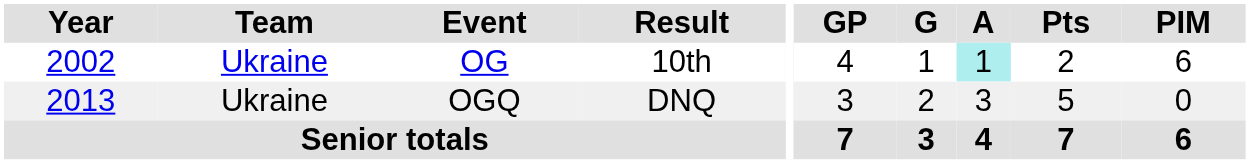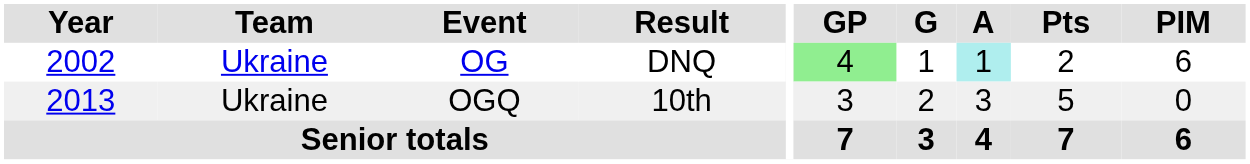OG | Result: 10th -> DNQ
OG | GP: no background -> lightgreen background
OGQ | Result: DNQ -> 10th
